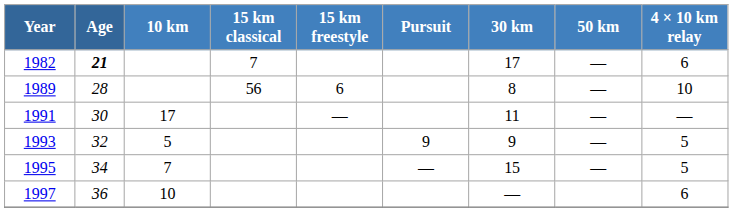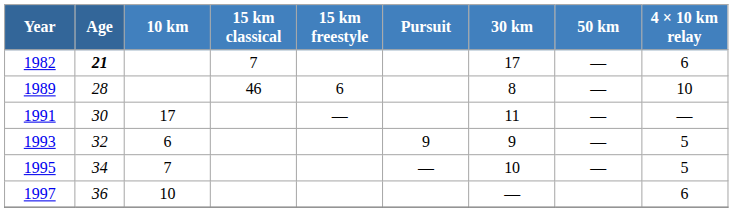1989 | 15 km classical: 56 -> 46
1993 | 10 km: 5 -> 6
1995 | 30 km: 15 -> 10
